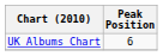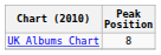UK Albums Chart | Peak Position: 6 -> 8
